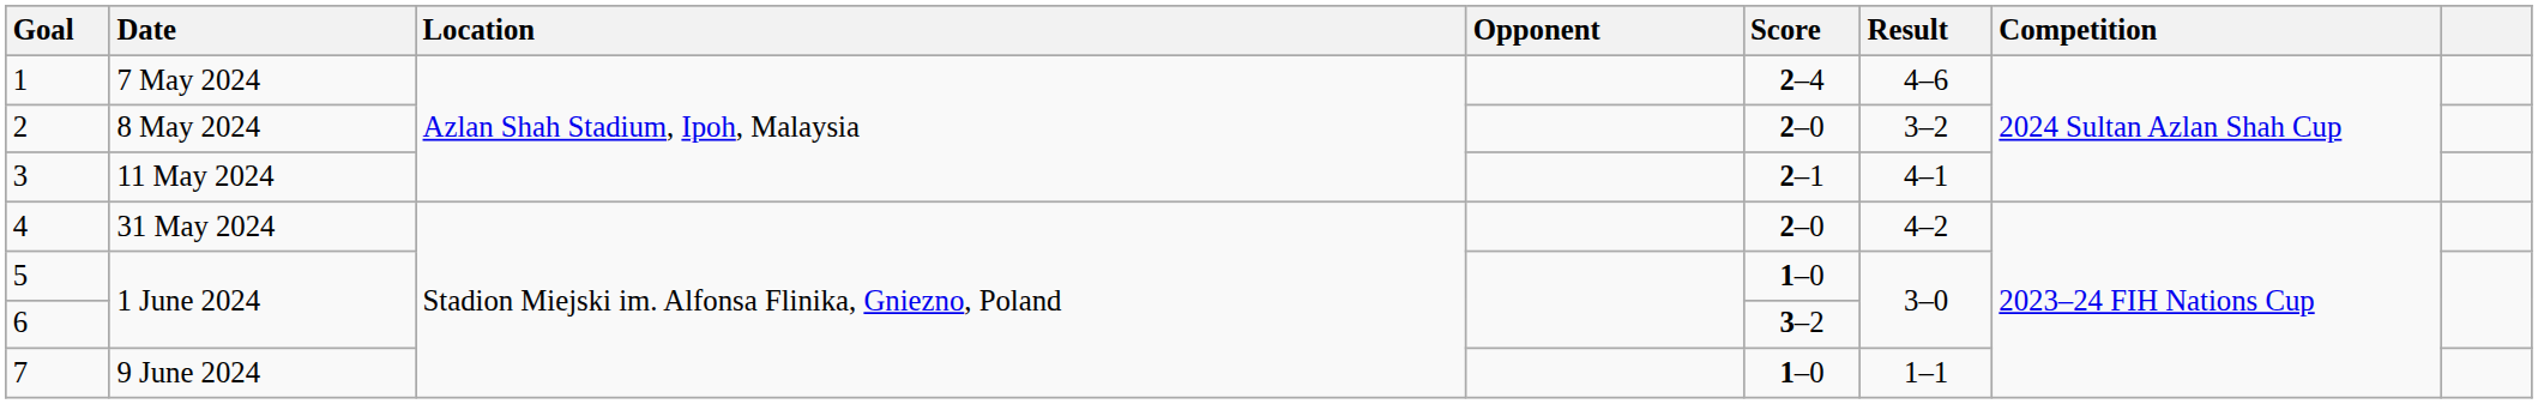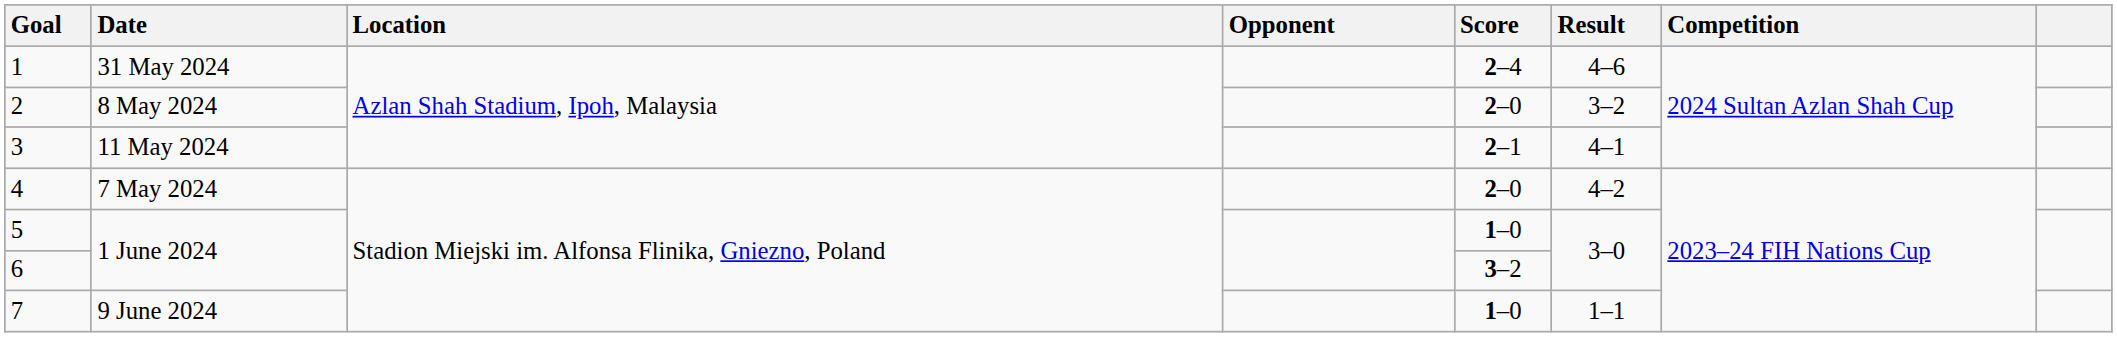1 | Date: 7 May 2024 -> 31 May 2024
4 | Date: 31 May 2024 -> 7 May 2024
